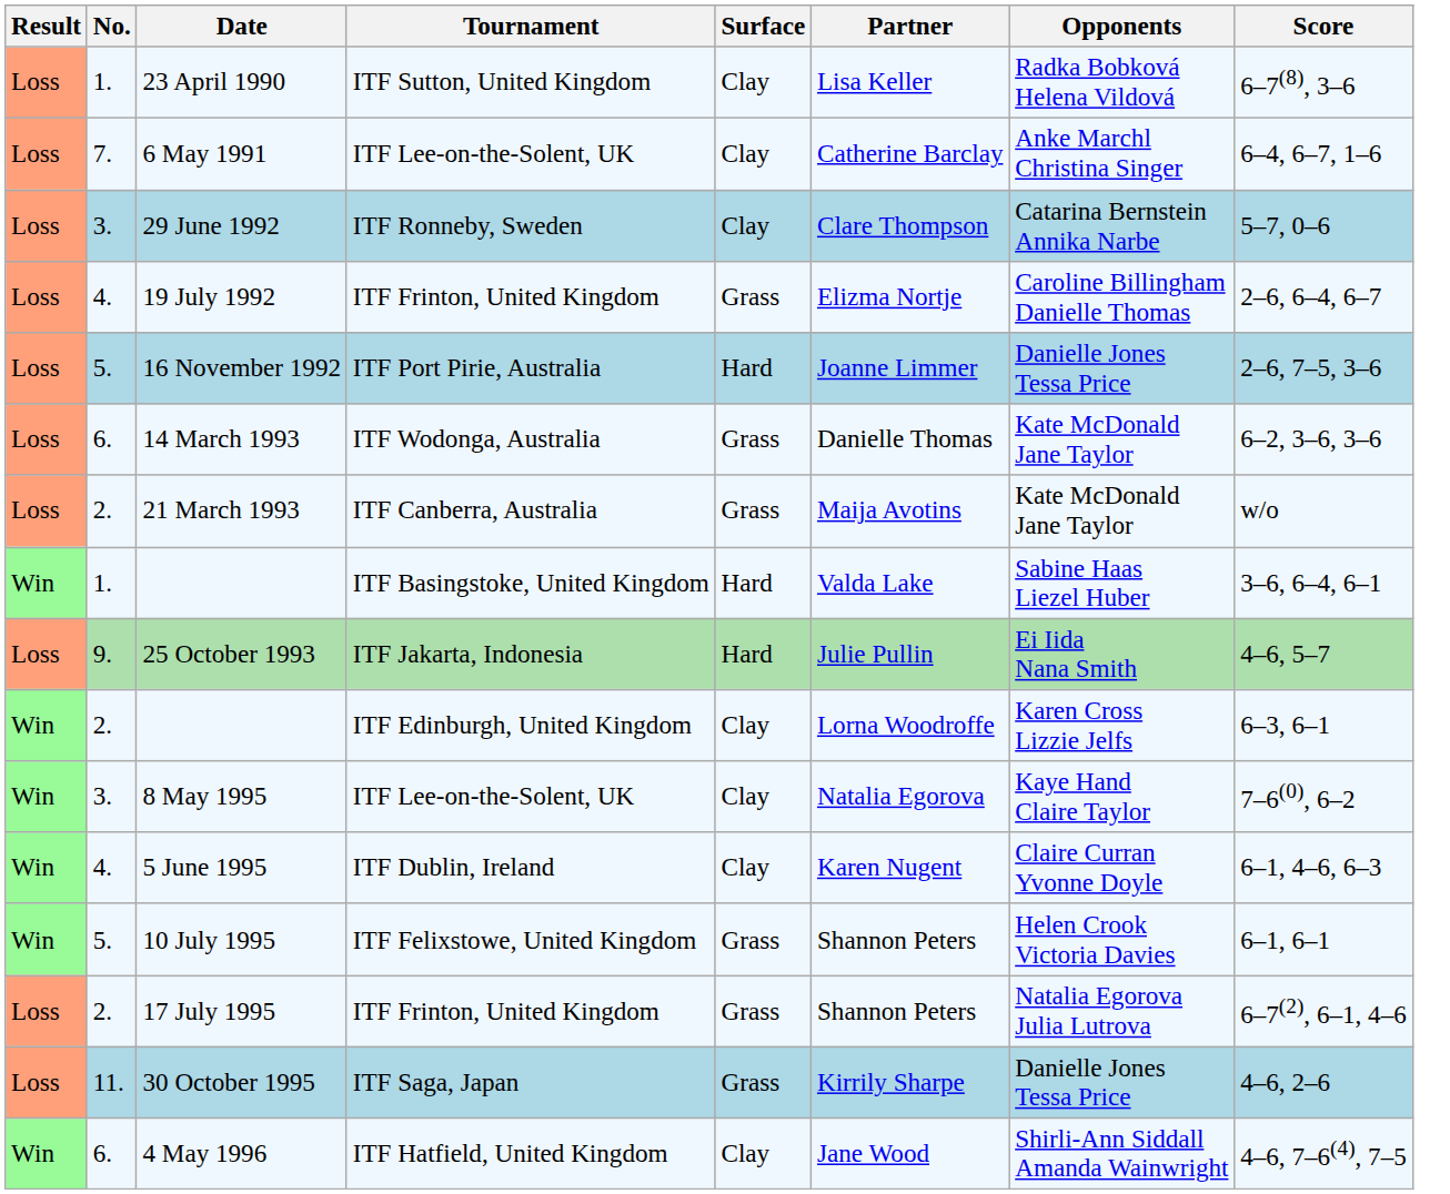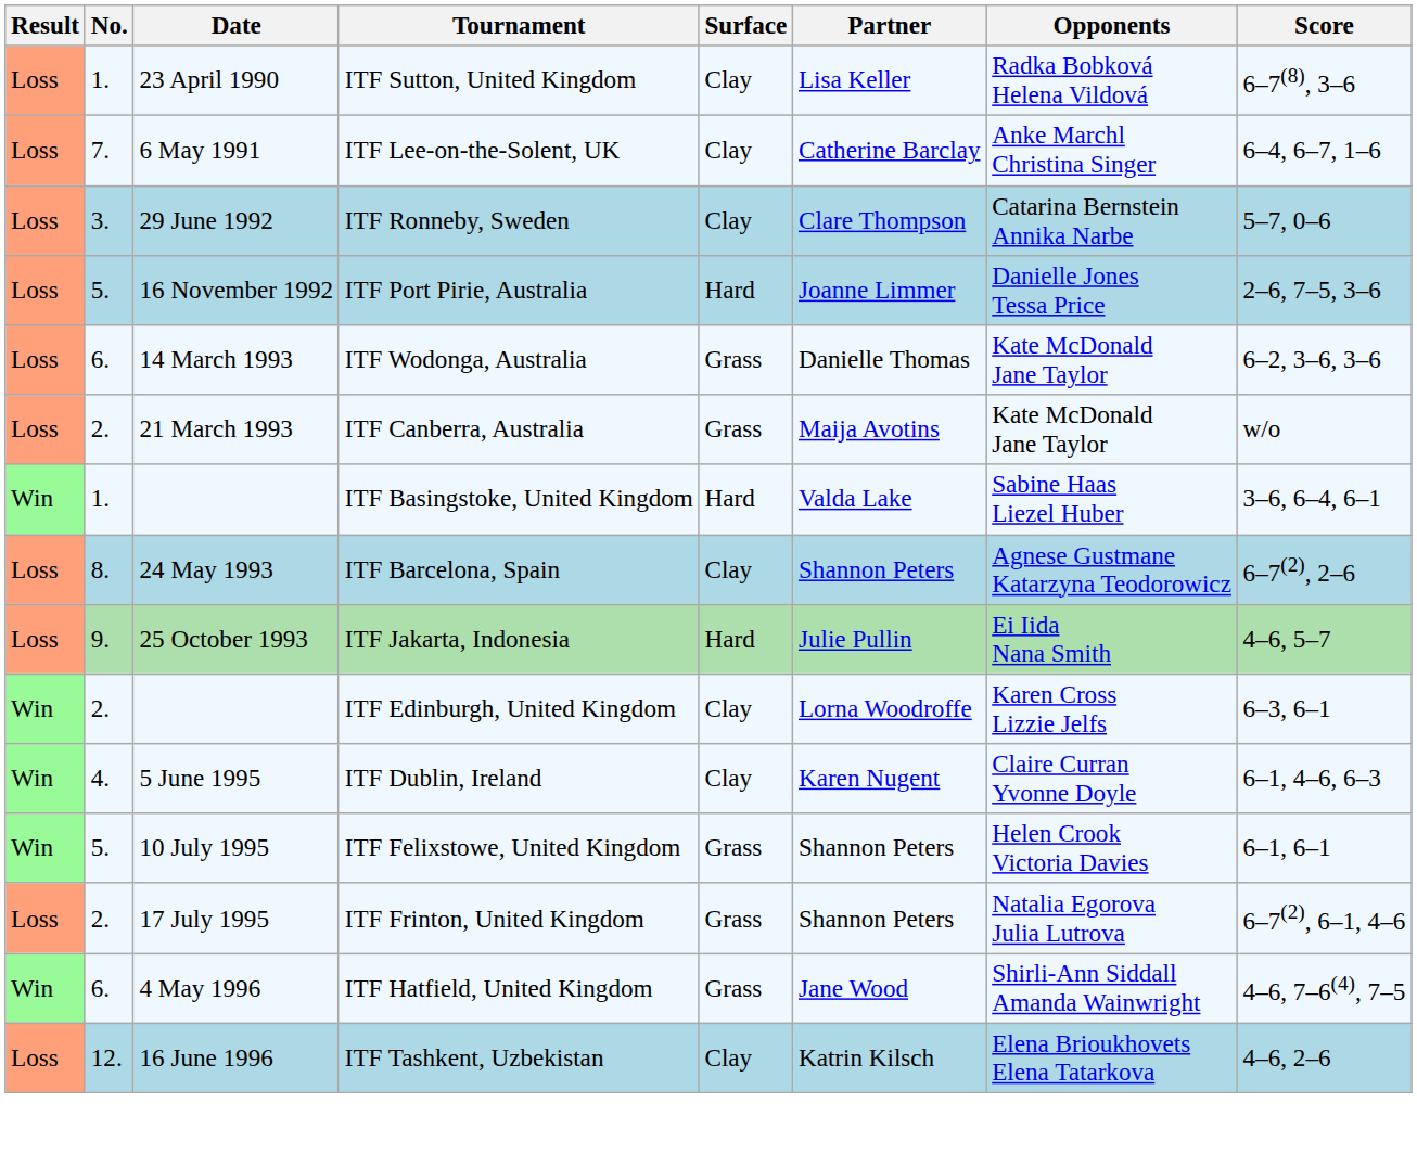- row: Loss | 4. | 19 July 1992 | ITF Frinton, United Kingdom | Grass | Elizma Nortje | Caroline Billingham Danielle Thomas | 2–6, 6–4, 6–7
+ row: Loss | 8. | 24 May 1993 | ITF Barcelona, Spain | Clay | Shannon Peters | Agnese Gustmane Katarzyna Teodorowicz | 6–7(2), 2–6
- row: Win | 3. | 8 May 1995 | ITF Lee-on-the-Solent, UK | Clay | Natalia Egorova | Kaye Hand Claire Taylor | 7–6(0), 6–2
- row: Loss | 11. | 30 October 1995 | ITF Saga, Japan | Grass | Kirrily Sharpe | Danielle Jones Tessa Price | 4–6, 2–6
4 May 1996 | Surface: Clay -> Grass
+ row: Loss | 12. | 16 June 1996 | ITF Tashkent, Uzbekistan | Clay | Katrin Kilsch | Elena Brioukhovets Elena Tatarkova | 4–6, 2–6
